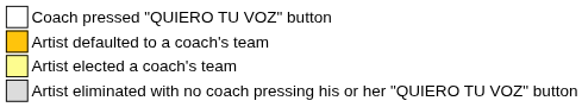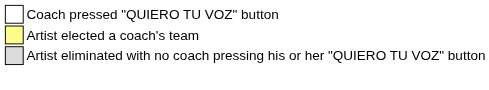- row: Artist defaulted to a coach's team
